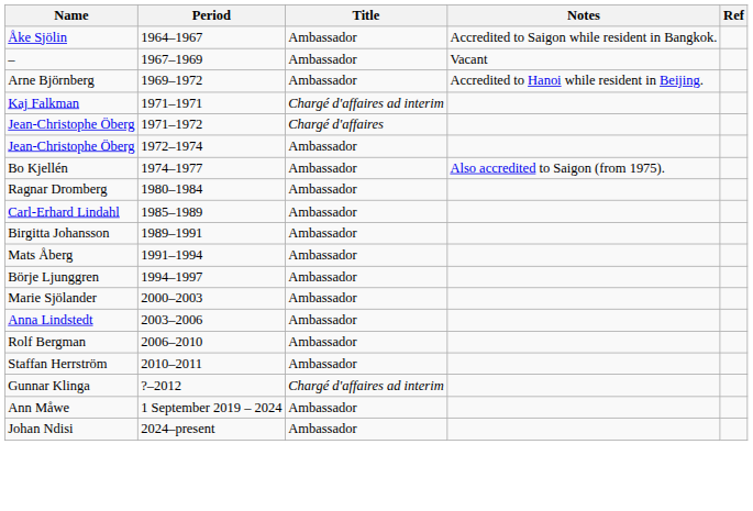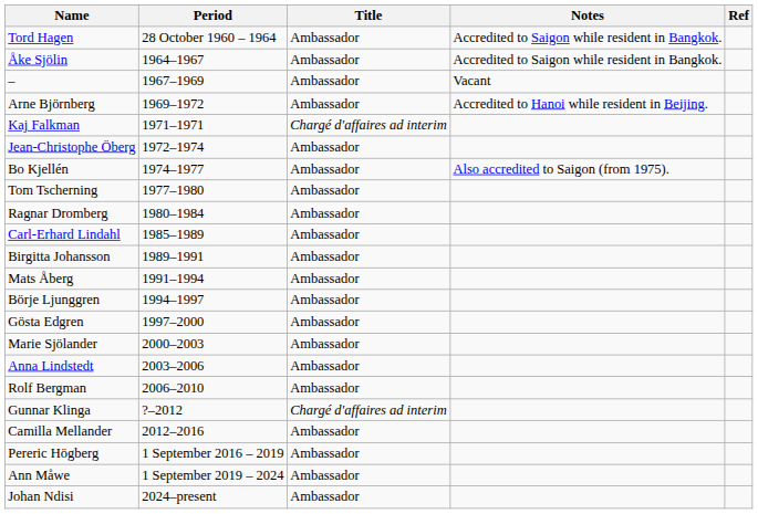+ row: Tord Hagen | 28 October 1960 – 1964 | Ambassador | Accredited to Saigon while resident in Bangkok.
- row: Jean-Christophe Öberg | 1971–1972 | Chargé d'affaires
+ row: Tom Tscherning | 1977–1980 | Ambassador
+ row: Gösta Edgren | 1997–2000 | Ambassador
- row: Staffan Herrström | 2010–2011 | Ambassador
+ row: Camilla Mellander | 2012–2016 | Ambassador
+ row: Pereric Högberg | 1 September 2016 – 2019 | Ambassador
